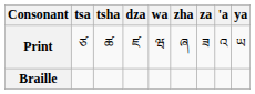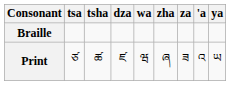rows swapped: Print <-> Braille
